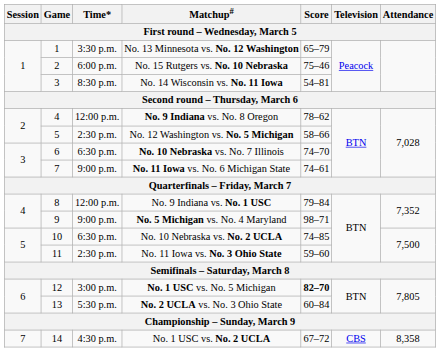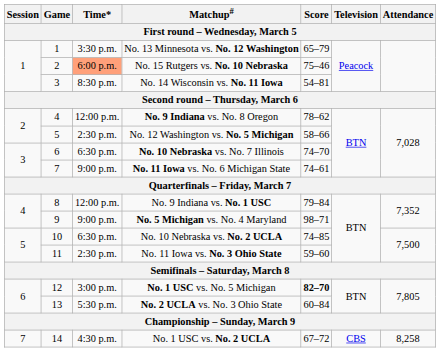No. 15 Rutgers vs. No. 10 Nebraska | Time*: no background -> lightsalmon background
No. 1 USC vs. No. 2 UCLA | Attendance: 8,358 -> 8,258
